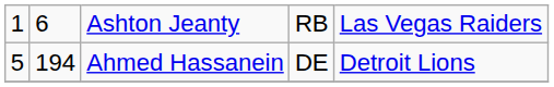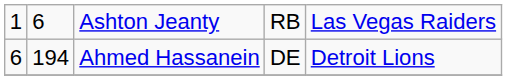Ahmed Hassanein | column 1: 5 -> 6
